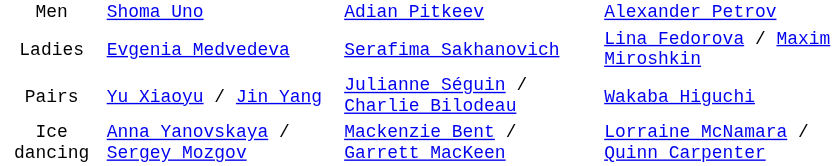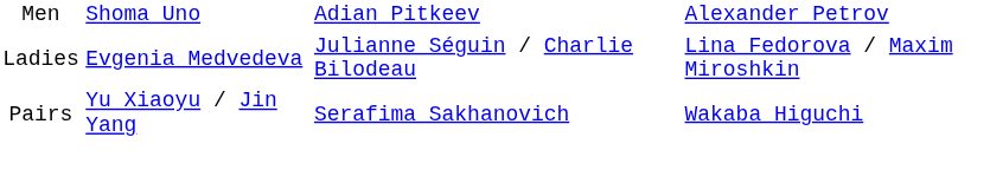Ladies | column 3: Serafima Sakhanovich -> Julianne Séguin / Charlie Bilodeau
Pairs | column 3: Julianne Séguin / Charlie Bilodeau -> Serafima Sakhanovich
- row: Ice dancing | Anna Yanovskaya / Sergey Mozgov | Mackenzie Bent / Garrett MacKeen | Lorraine McNamara / Quinn Carpenter
